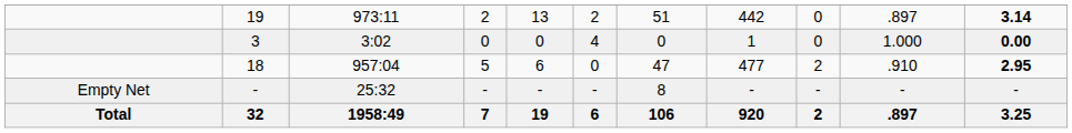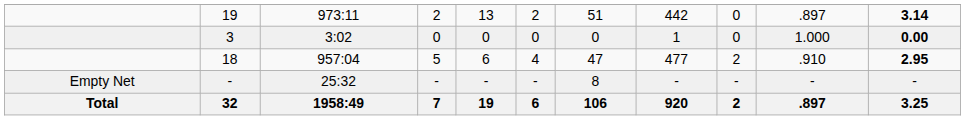3 | column 6: 4 -> 0
18 | column 6: 0 -> 4
